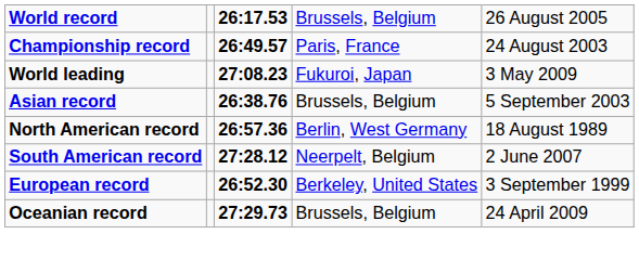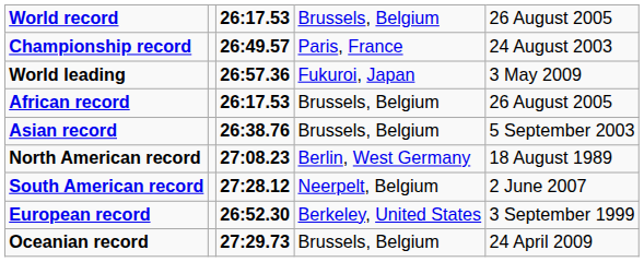World leading | column 3: 27:08.23 -> 26:57.36
+ row: African record | 26:17.53 | Brussels, Belgium | 26 August 2005
North American record | column 3: 26:57.36 -> 27:08.23
